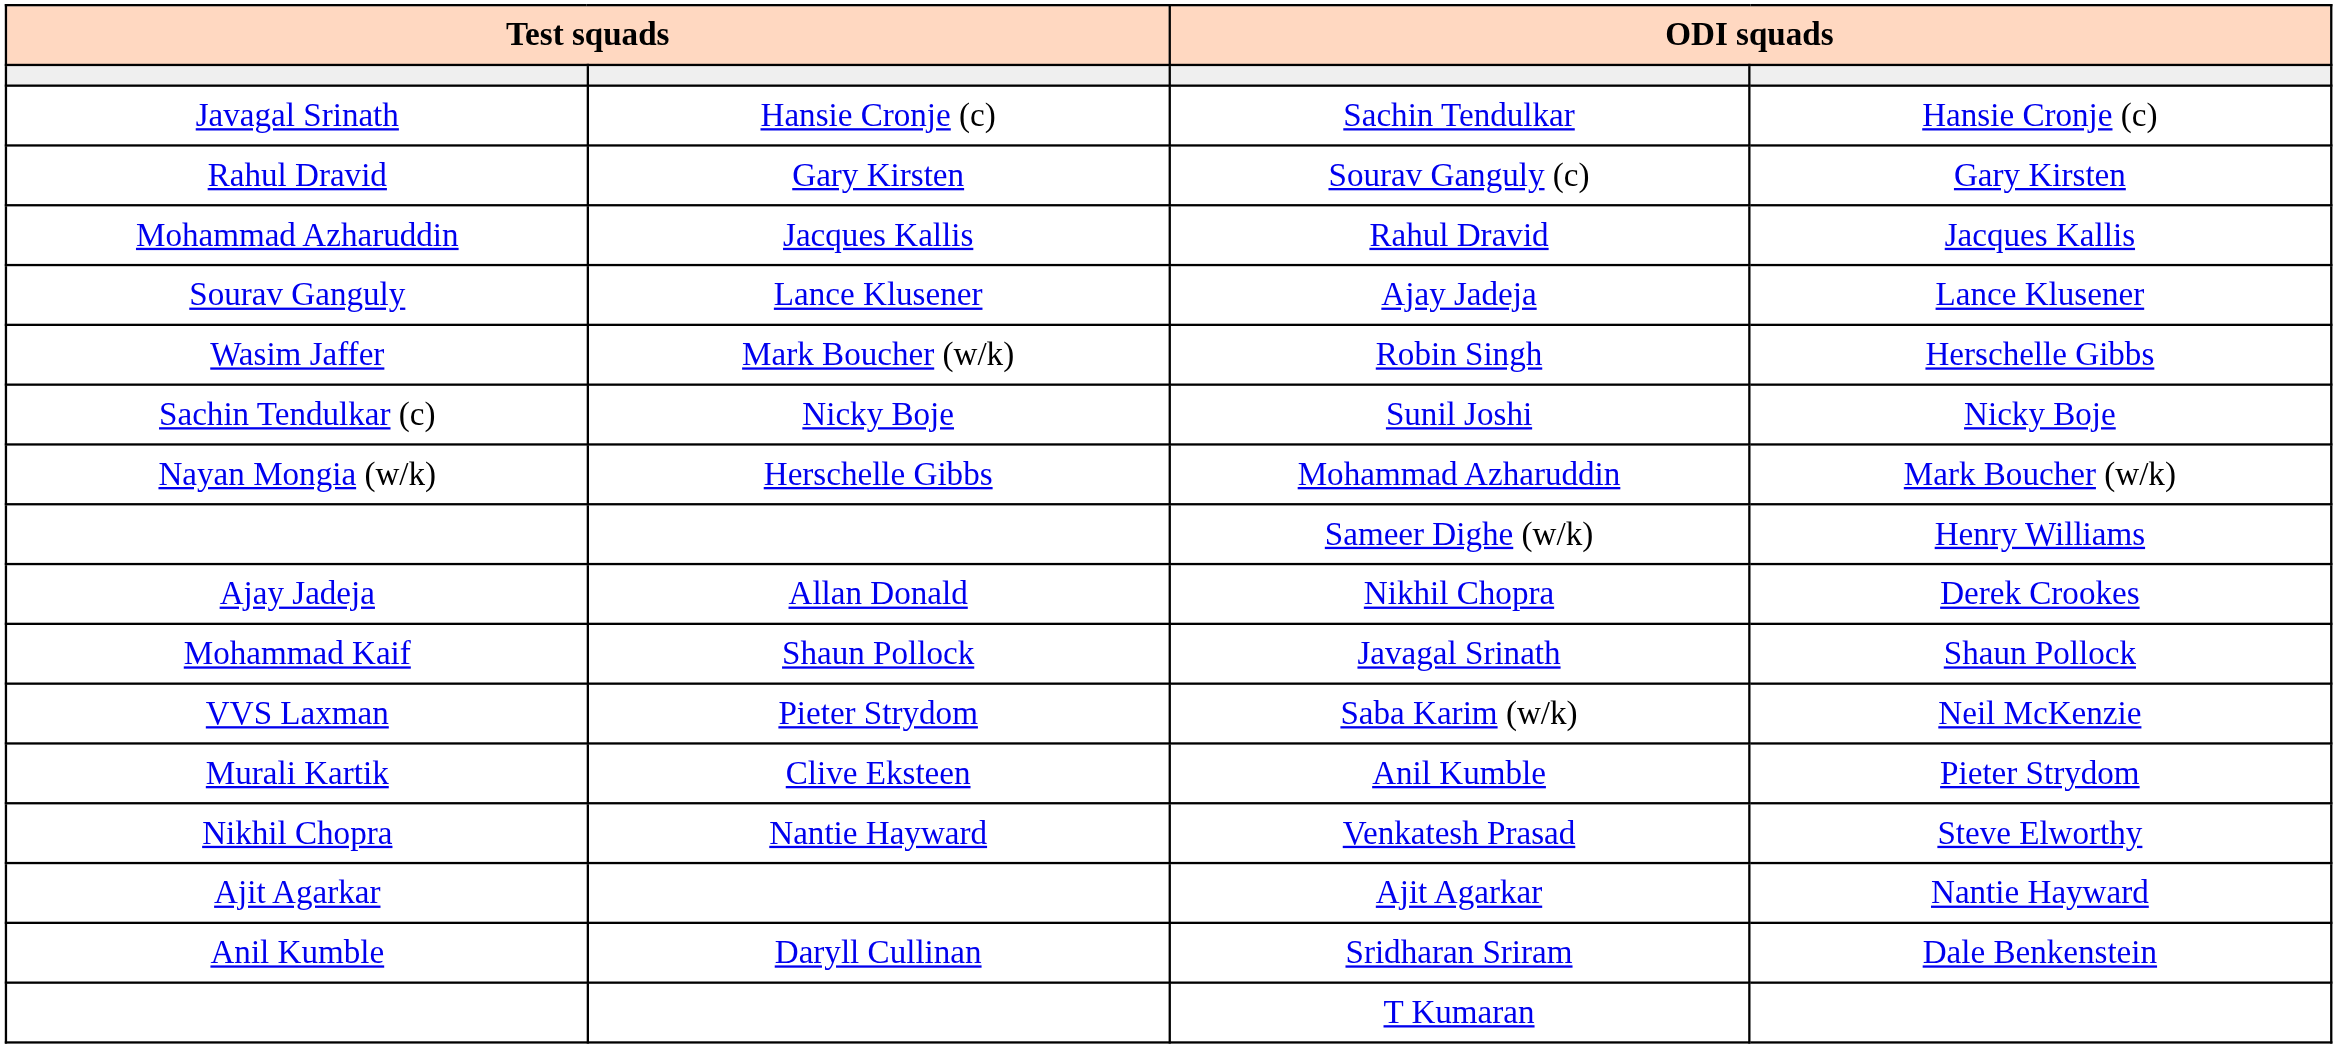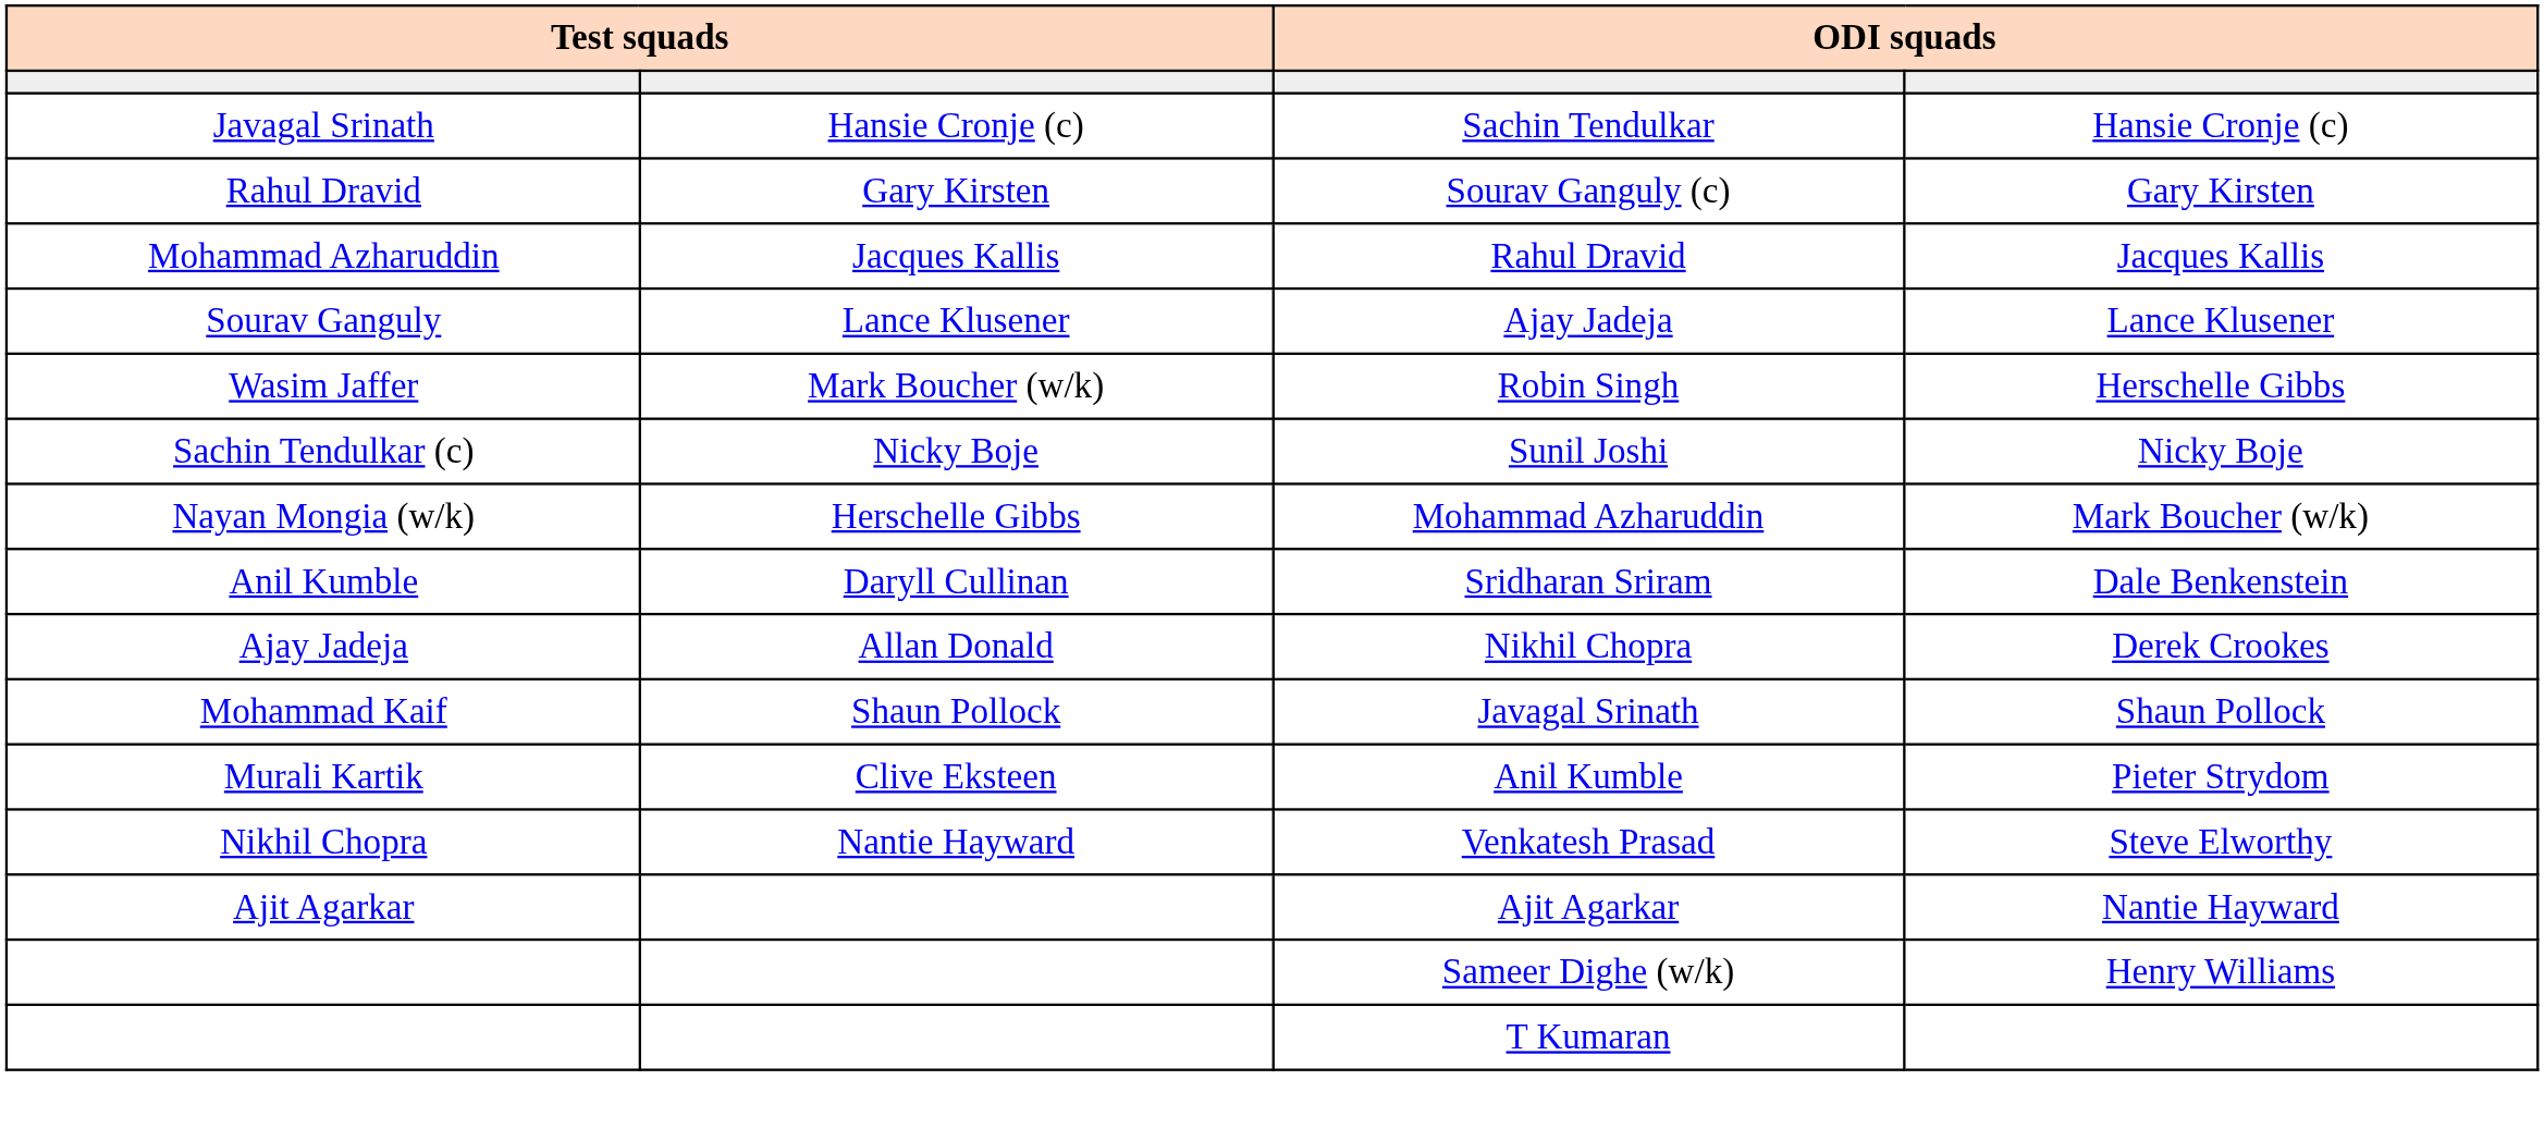rows swapped: Sridharan Sriram <-> Sameer Dighe (w/k)
- row: VVS Laxman | Pieter Strydom | Saba Karim (w/k) | Neil McKenzie
